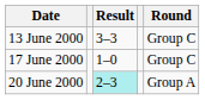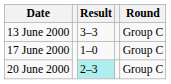20 June 2000 | Round: Group A -> Group C
